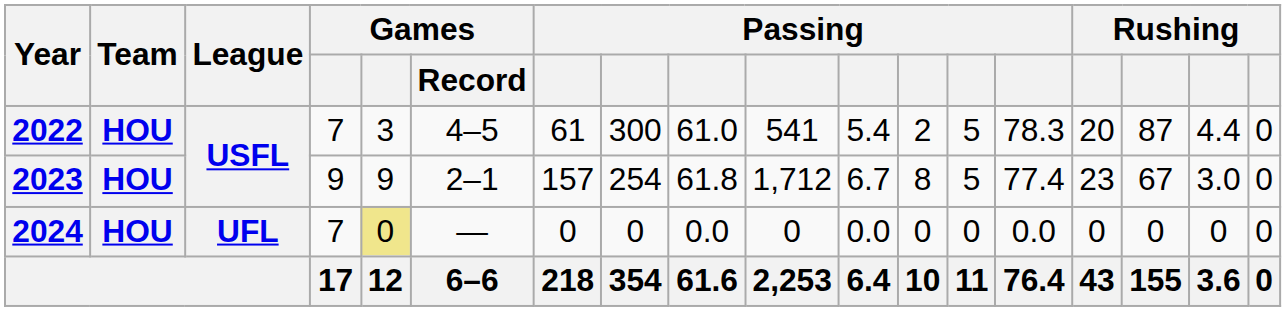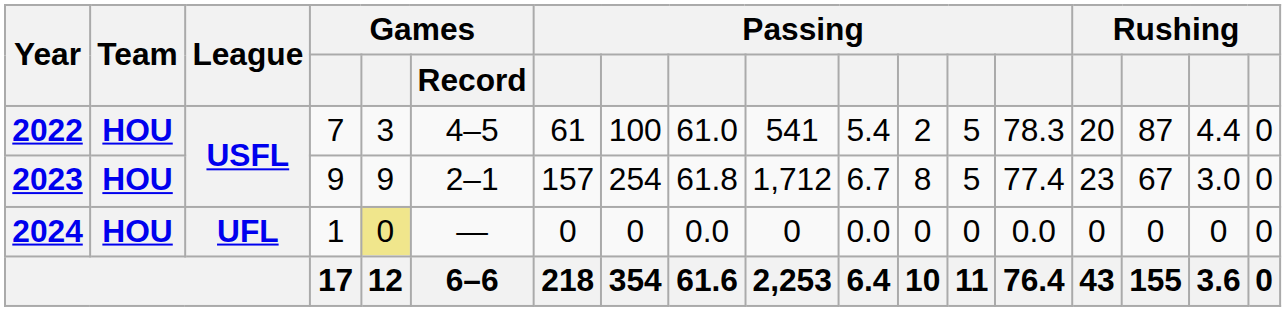2022 | column 8: 300 -> 100
2024 | column 4: 7 -> 1
